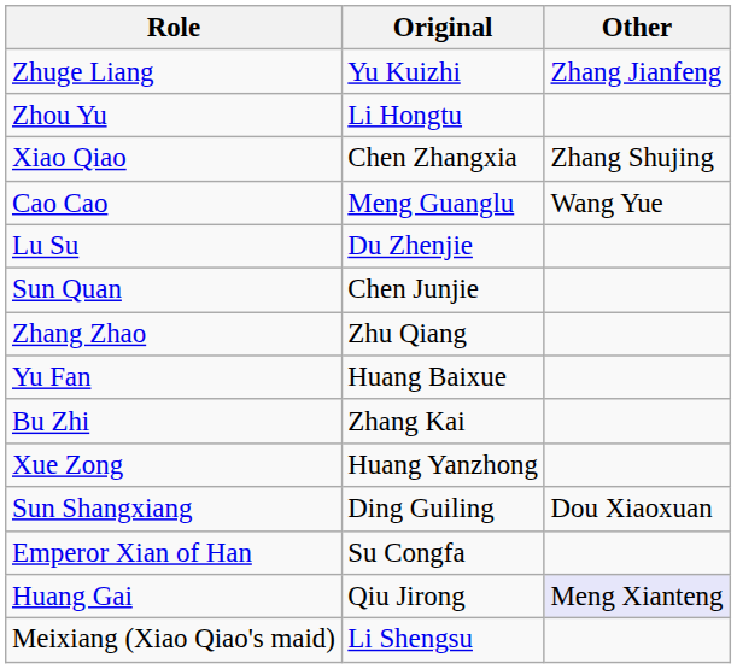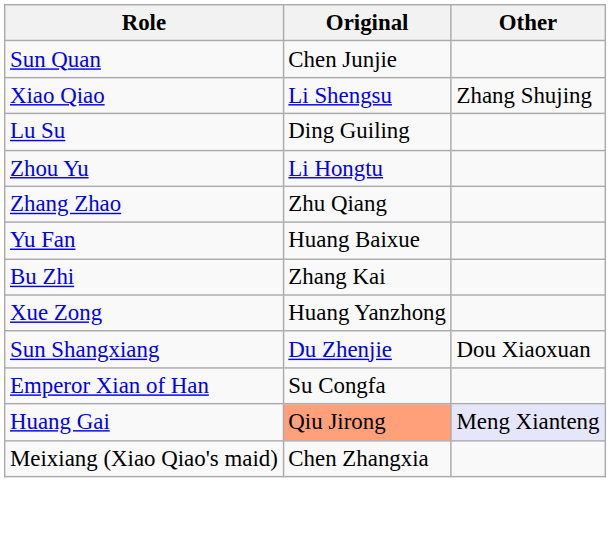- row: Zhuge Liang | Yu Kuizhi | Zhang Jianfeng
rows swapped: Zhou Yu <-> Sun Quan
Xiao Qiao | Original: Chen Zhangxia -> Li Shengsu
- row: Cao Cao | Meng Guanglu | Wang Yue
Lu Su | Original: Du Zhenjie -> Ding Guiling
Sun Shangxiang | Original: Ding Guiling -> Du Zhenjie
Huang Gai | Original: no background -> lightsalmon background
Meixiang (Xiao Qiao's maid) | Original: Li Shengsu -> Chen Zhangxia
